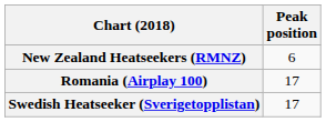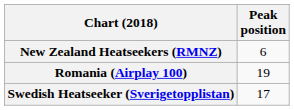Romania (Airplay 100) | Peak position: 17 -> 19
